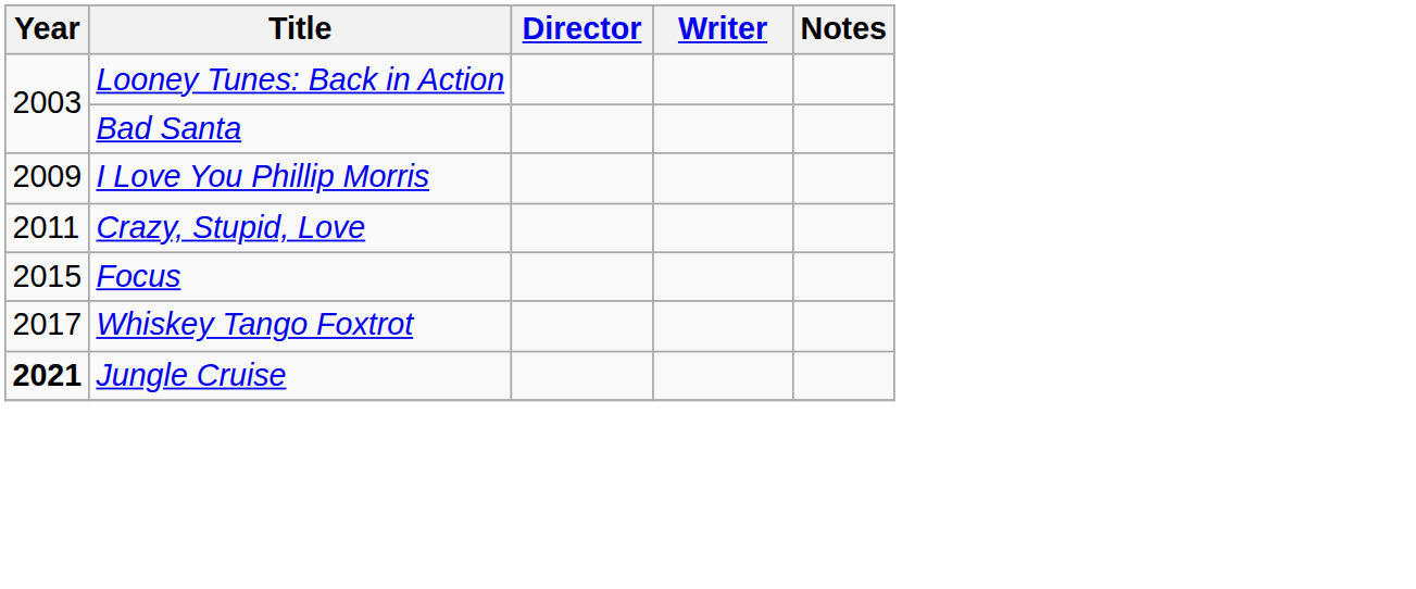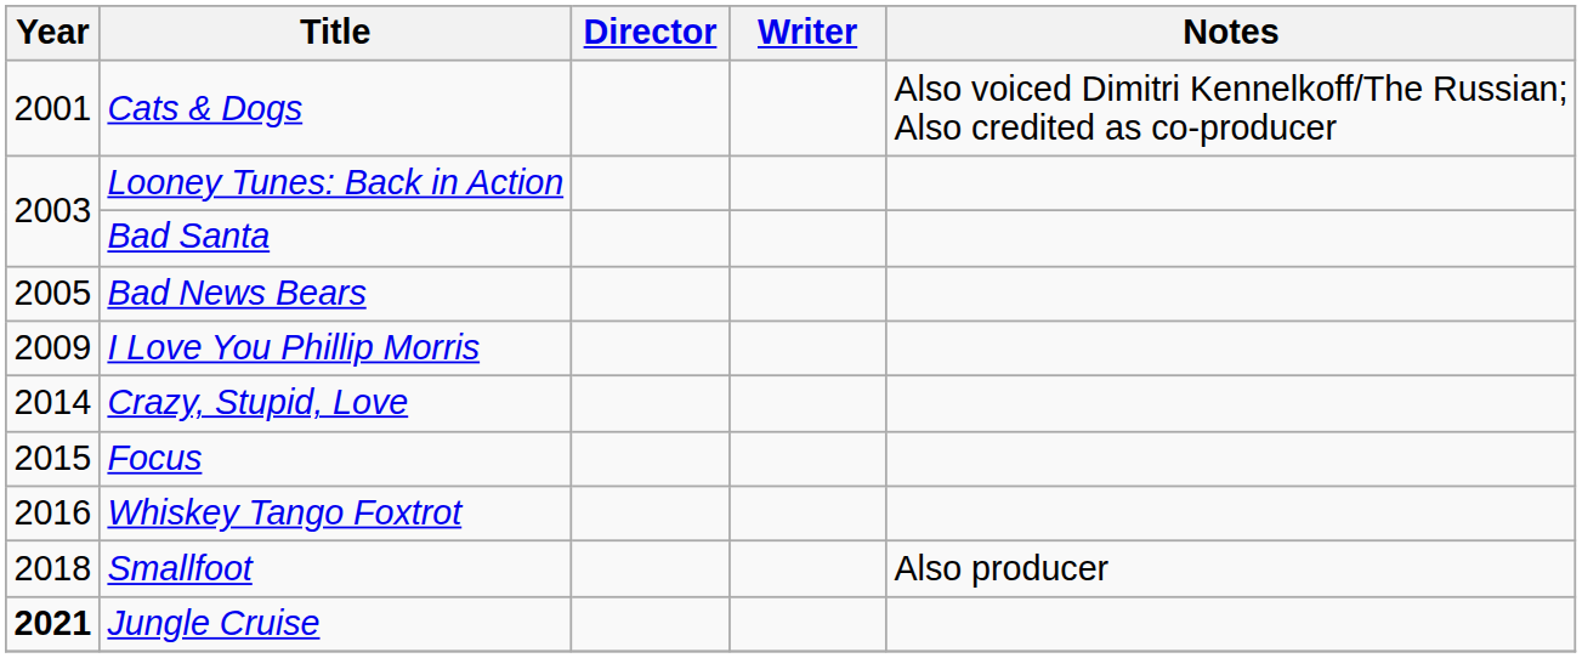+ row: 2001 | Cats & Dogs | Also voiced Dimitri Kennelkoff/The Russian; Also credited as co-producer
+ row: 2005 | Bad News Bears
Crazy, Stupid, Love | Year: 2011 -> 2014
Whiskey Tango Foxtrot | Year: 2017 -> 2016
+ row: 2018 | Smallfoot | Also producer
